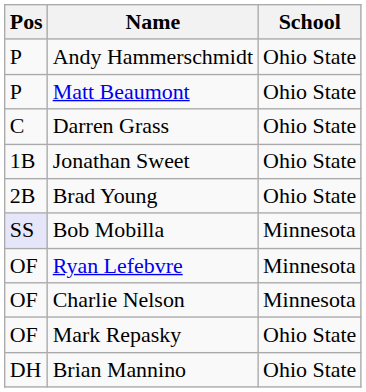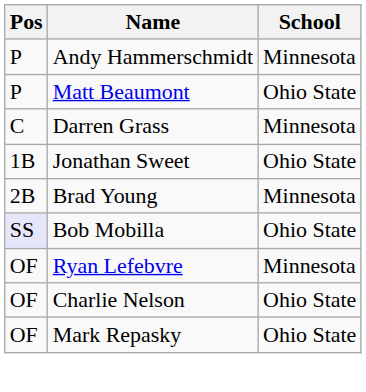Andy Hammerschmidt | School: Ohio State -> Minnesota
Darren Grass | School: Ohio State -> Minnesota
Brad Young | School: Ohio State -> Minnesota
Bob Mobilla | School: Minnesota -> Ohio State
Charlie Nelson | School: Minnesota -> Ohio State
- row: DH | Brian Mannino | Ohio State
